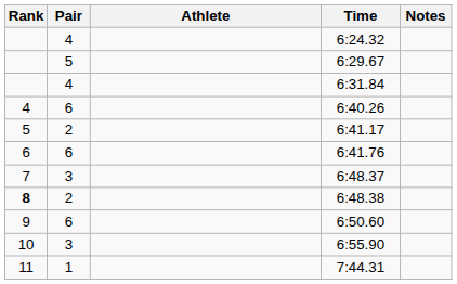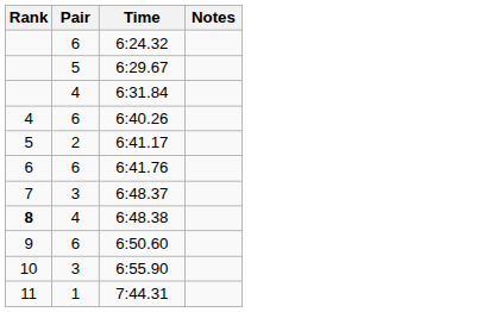- column: Athlete
6:24.32 | Pair: 4 -> 6
6:48.38 | Pair: 2 -> 4
